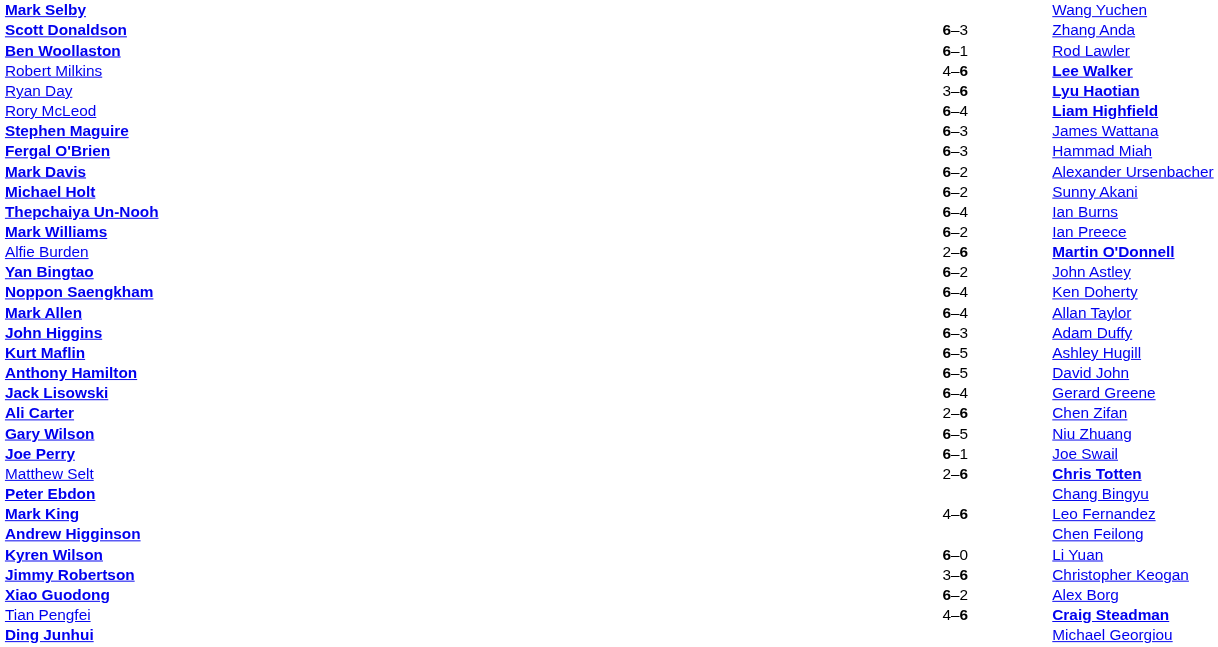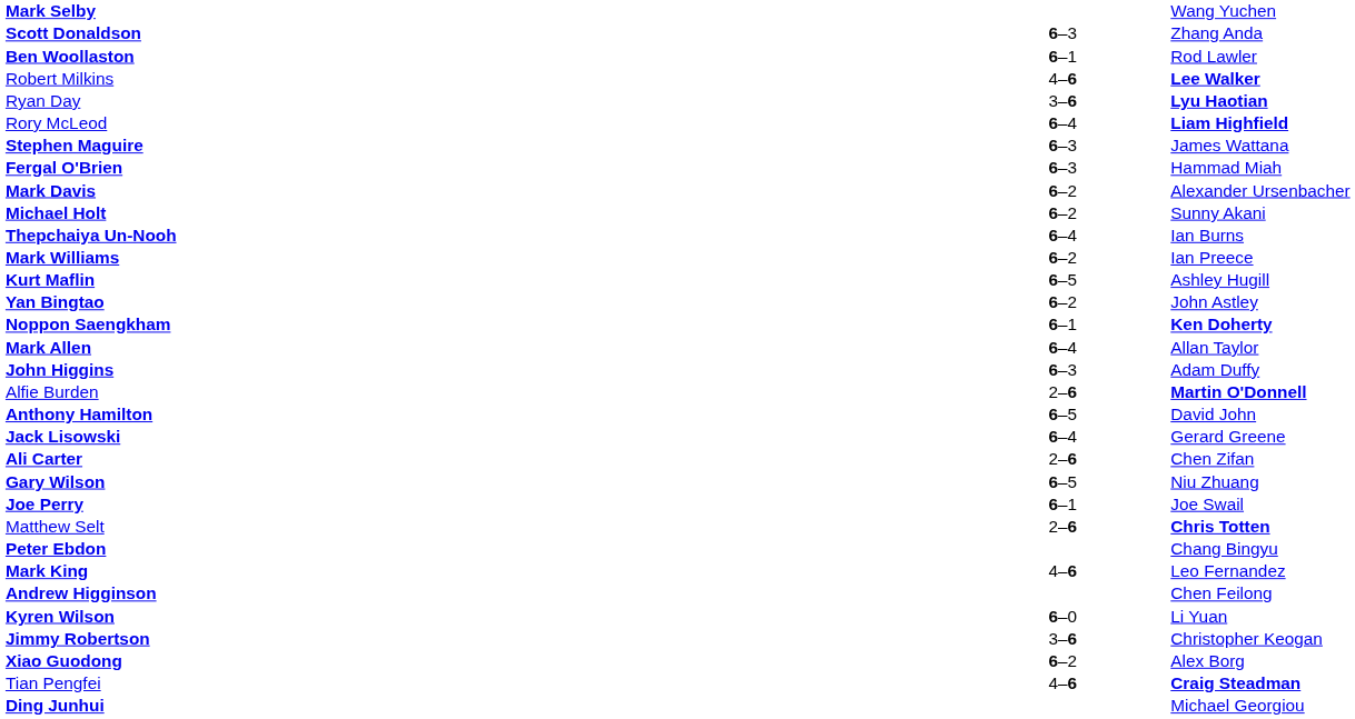rows swapped: Kurt Maflin <-> Alfie Burden
Noppon Saengkham | column 2: 6–4 -> 6–1
Noppon Saengkham | column 3: normal -> bold
